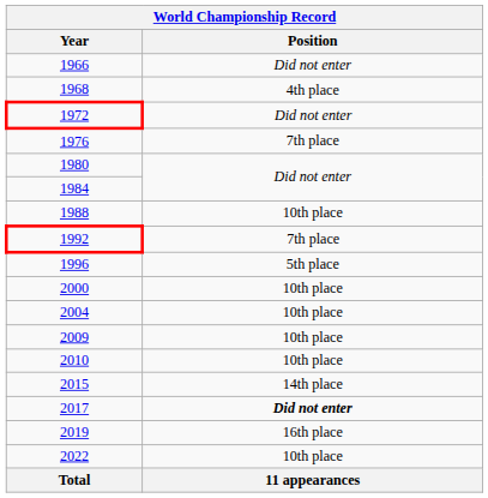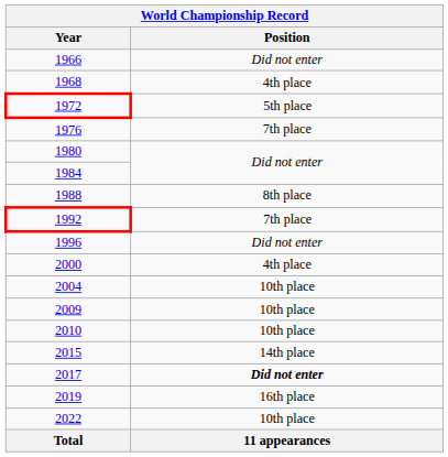1972 | Position: Did not enter -> 5th place
1988 | Position: 10th place -> 8th place
1996 | Position: 5th place -> Did not enter
2000 | Position: 10th place -> 4th place
